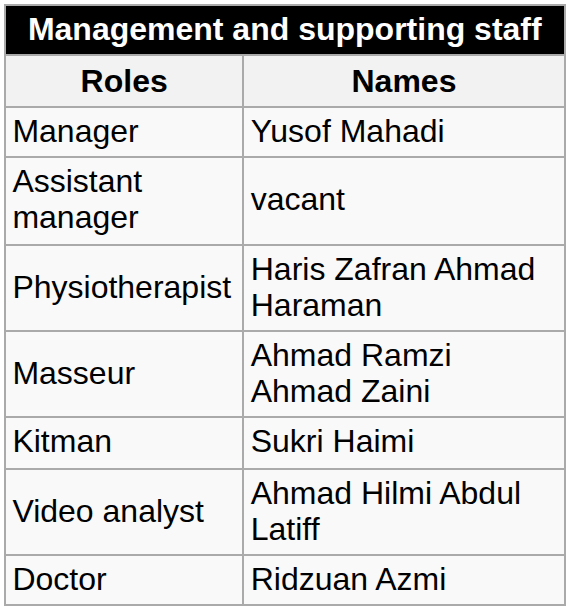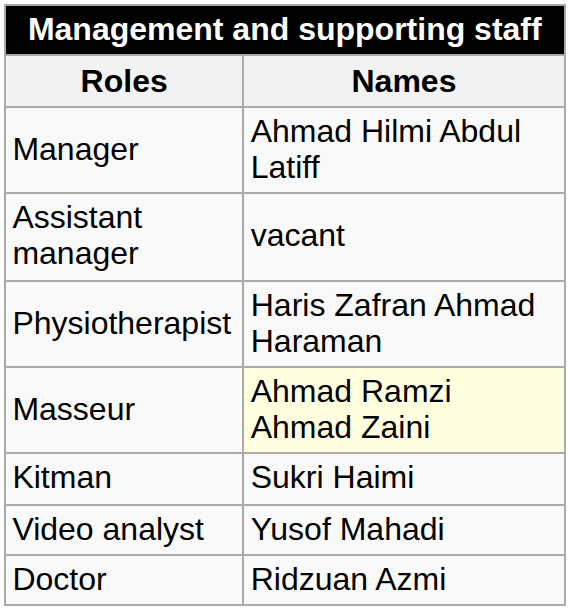Manager | Names: Yusof Mahadi -> Ahmad Hilmi Abdul Latiff
Masseur | Names: no background -> lightyellow background
Video analyst | Names: Ahmad Hilmi Abdul Latiff -> Yusof Mahadi
